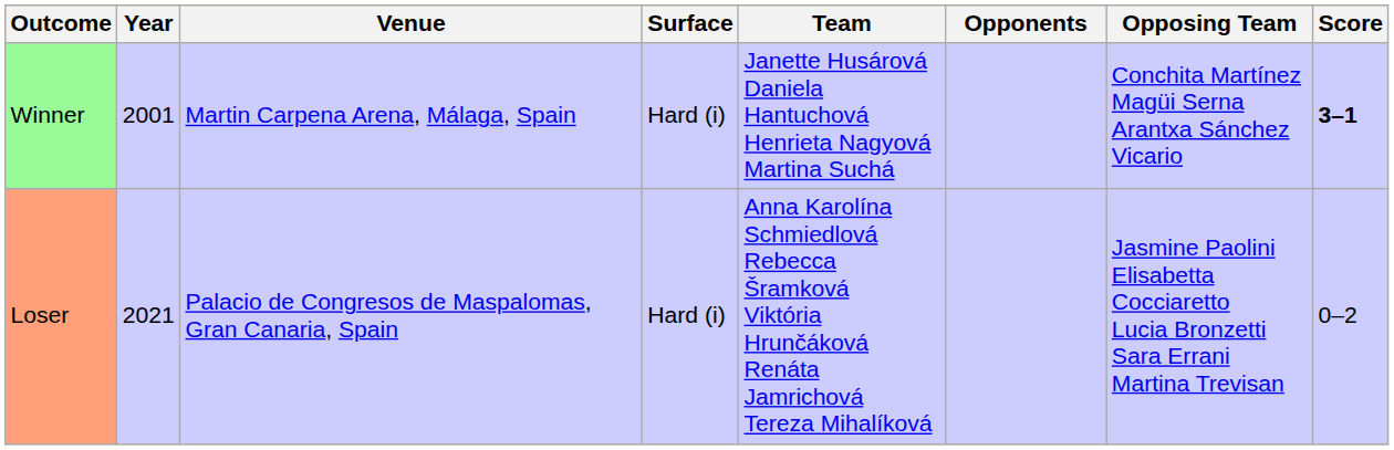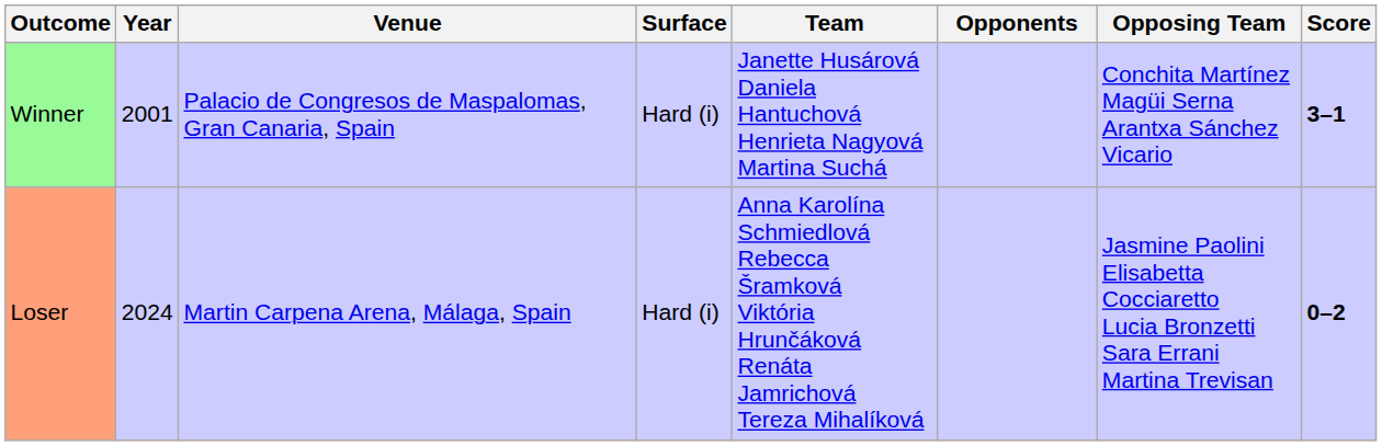Winner | Venue: Martin Carpena Arena, Málaga, Spain -> Palacio de Congresos de Maspalomas, Gran Canaria, Spain
Loser | Year: 2021 -> 2024
Loser | Venue: Palacio de Congresos de Maspalomas, Gran Canaria, Spain -> Martin Carpena Arena, Málaga, Spain
Loser | Score: normal -> bold
